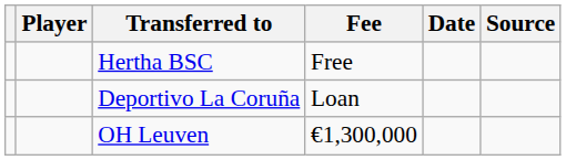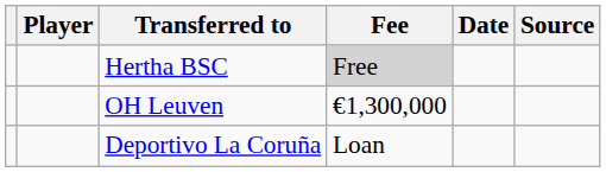Hertha BSC | Fee: no background -> lightgrey background
rows swapped: Deportivo La Coruña <-> OH Leuven
